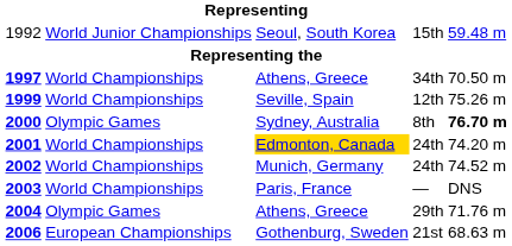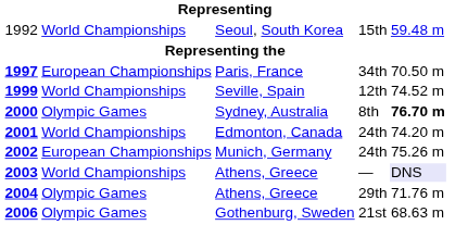1992 | column 2: World Junior Championships -> World Championships
1997 | column 2: World Championships -> European Championships
1997 | column 3: Athens, Greece -> Paris, France
1999 | column 5: 75.26 m -> 74.52 m
2001 | column 3: gold background -> no background
2002 | column 2: World Championships -> European Championships
2002 | column 5: 74.52 m -> 75.26 m
2003 | column 3: Paris, France -> Athens, Greece
2003 | column 5: no background -> lavender background
2006 | column 2: European Championships -> Olympic Games
